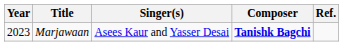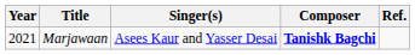Marjawaan | Year: 2023 -> 2021
